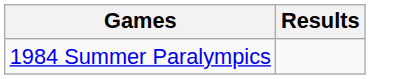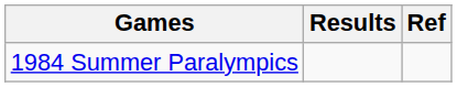+ column: Ref
